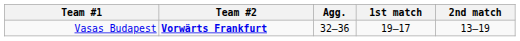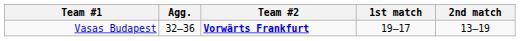columns swapped: Agg. <-> Team #2
